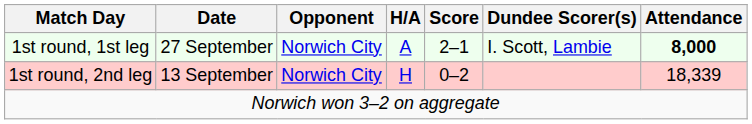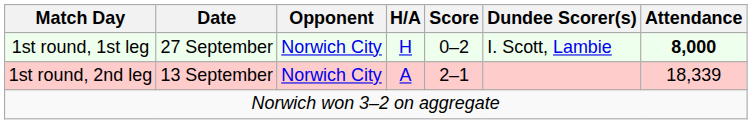1st round, 1st leg | H/A: A -> H
1st round, 1st leg | Score: 2–1 -> 0–2
1st round, 2nd leg | H/A: H -> A
1st round, 2nd leg | Score: 0–2 -> 2–1
